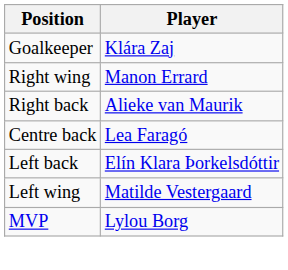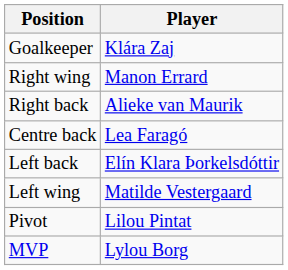+ row: Pivot | Lilou Pintat
